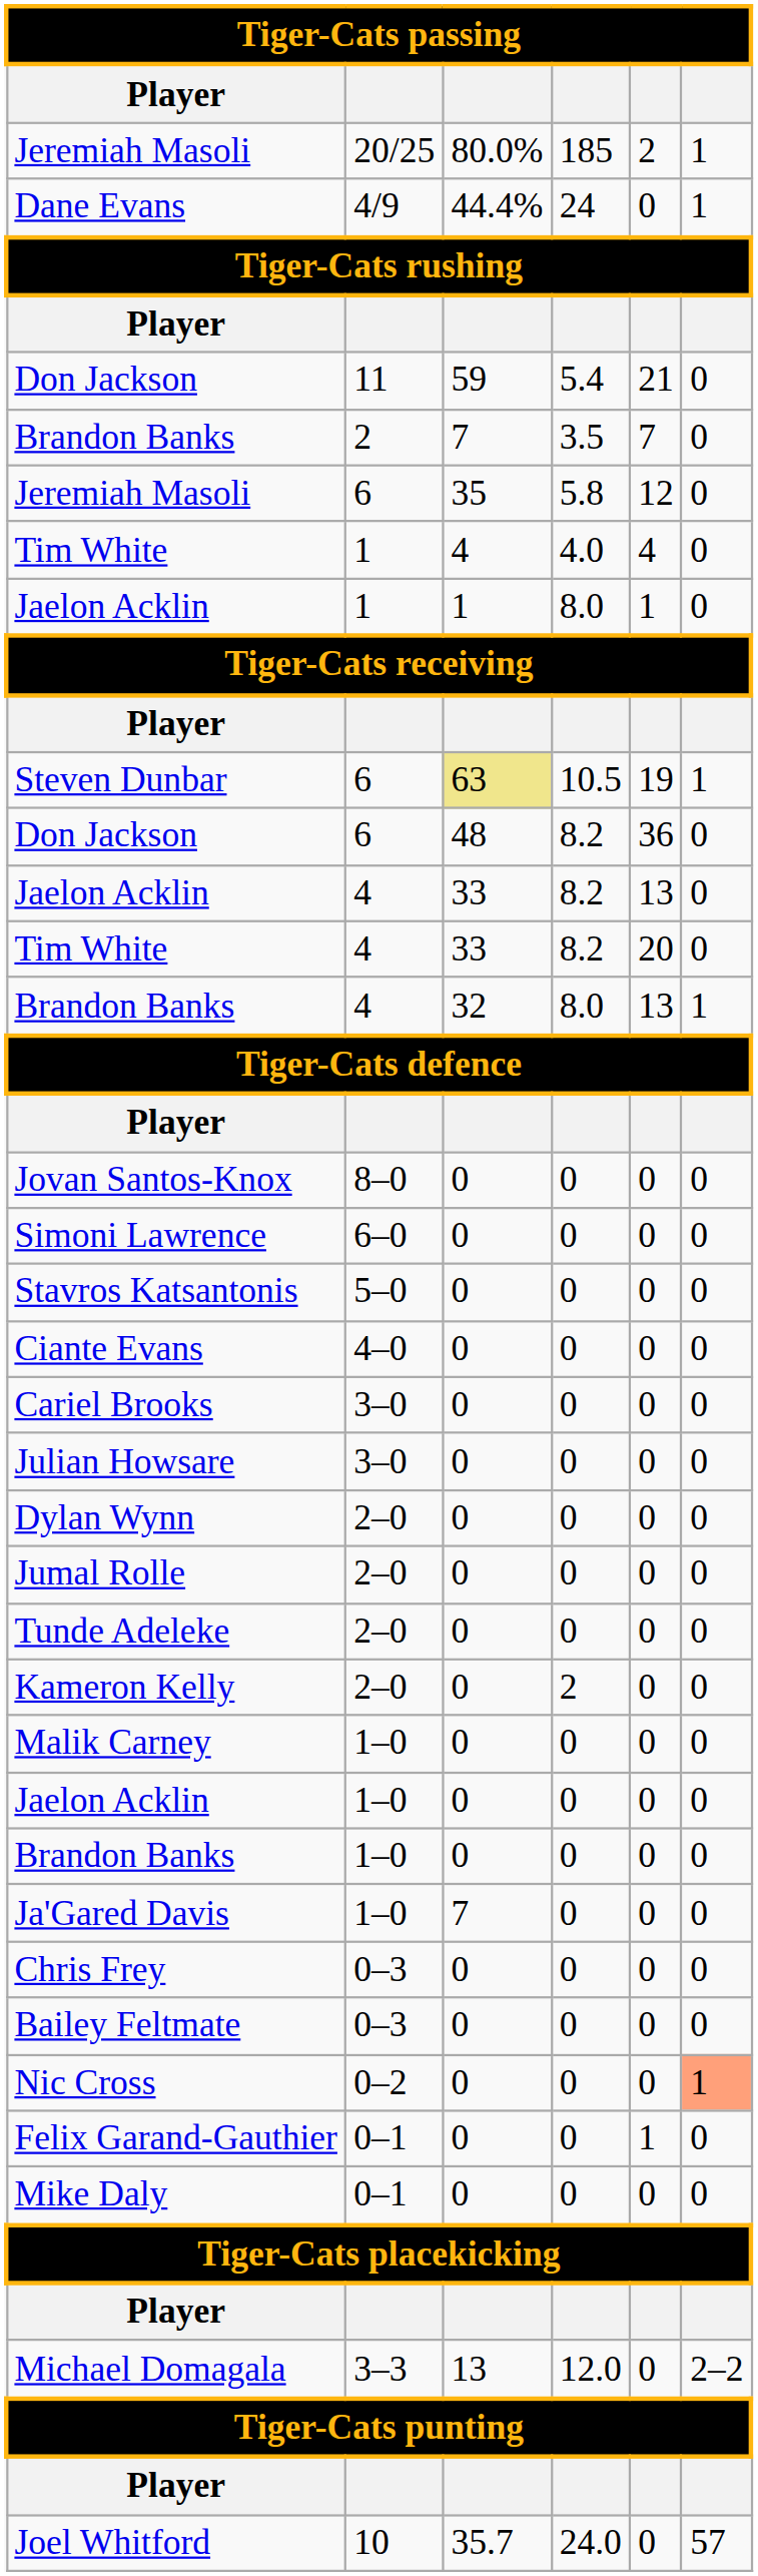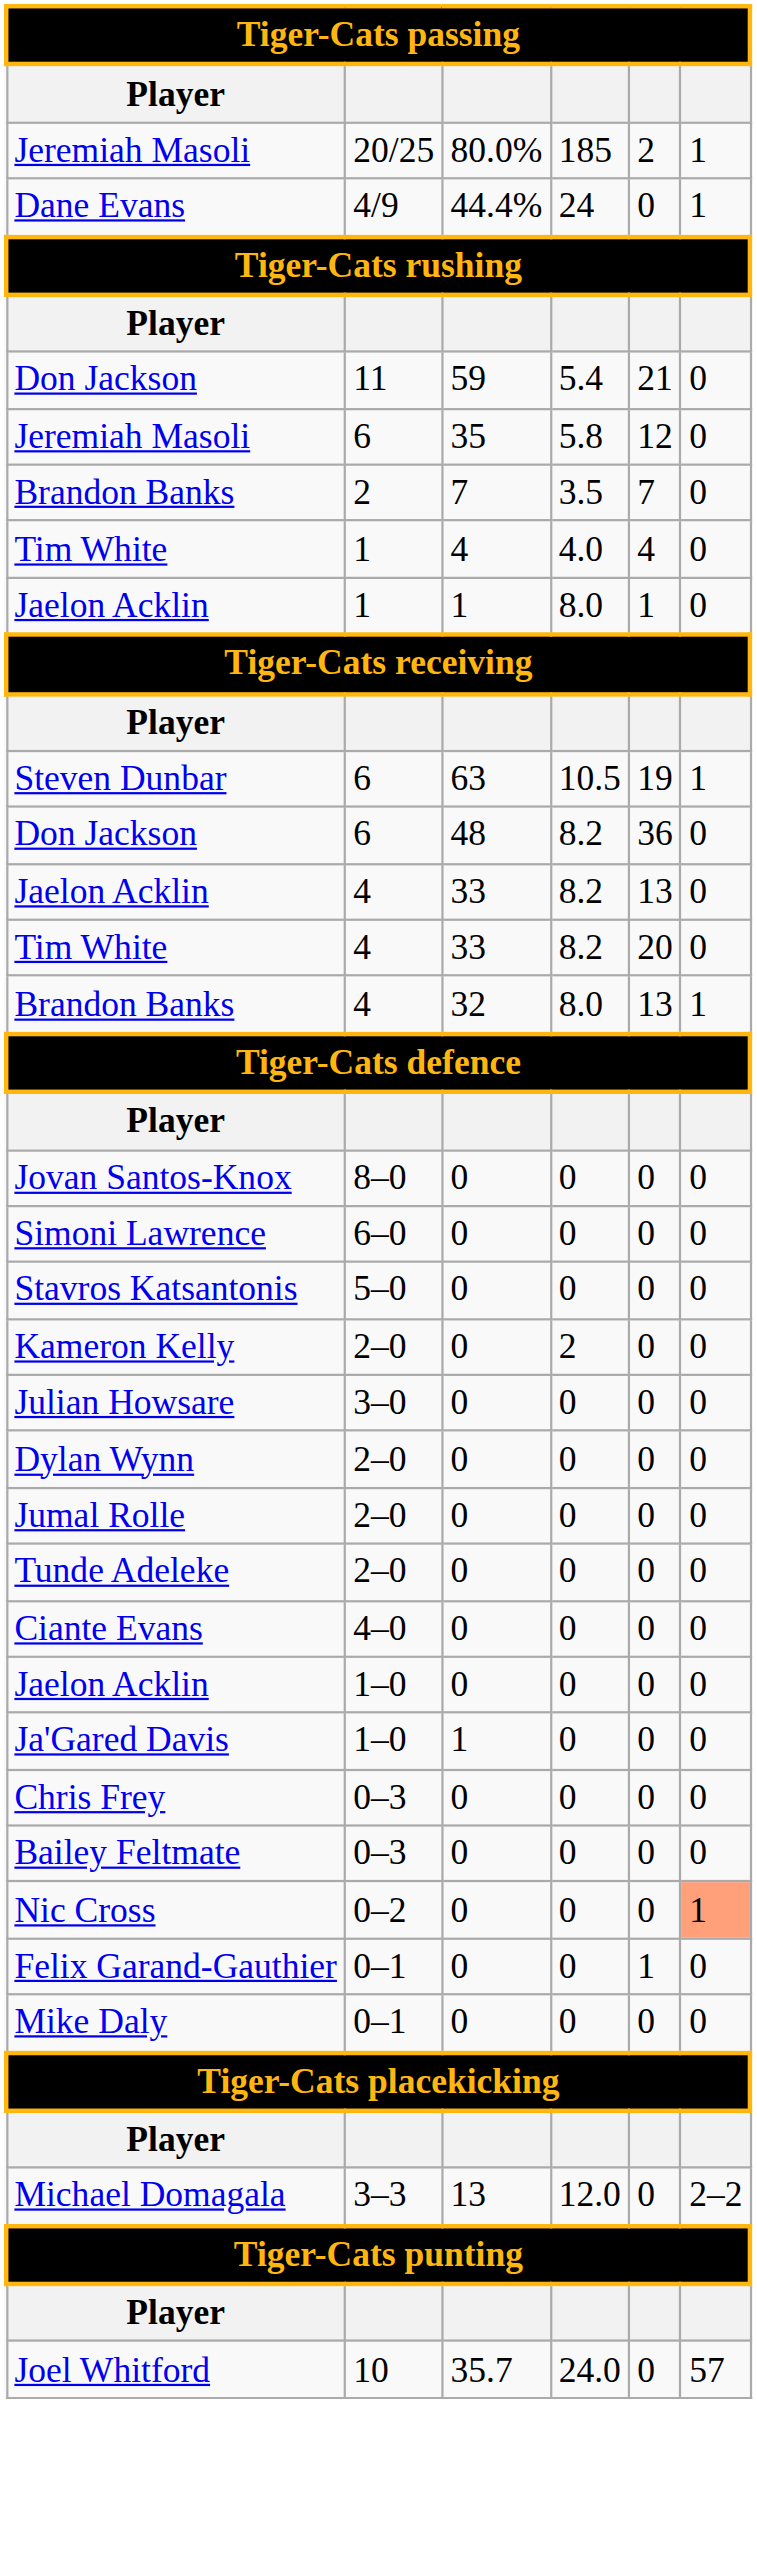rows swapped: Jeremiah Masoli / 6 <-> Brandon Banks / 2
Steven Dunbar | column 3: khaki background -> no background
rows swapped: Ciante Evans <-> Kameron Kelly
- row: Cariel Brooks | 3–0 | 0 | 0 | 0 | 0
- row: Malik Carney | 1–0 | 0 | 0 | 0 | 0
- row: Brandon Banks | 1–0 | 0 | 0 | 0 | 0
Ja'Gared Davis | column 3: 7 -> 1
